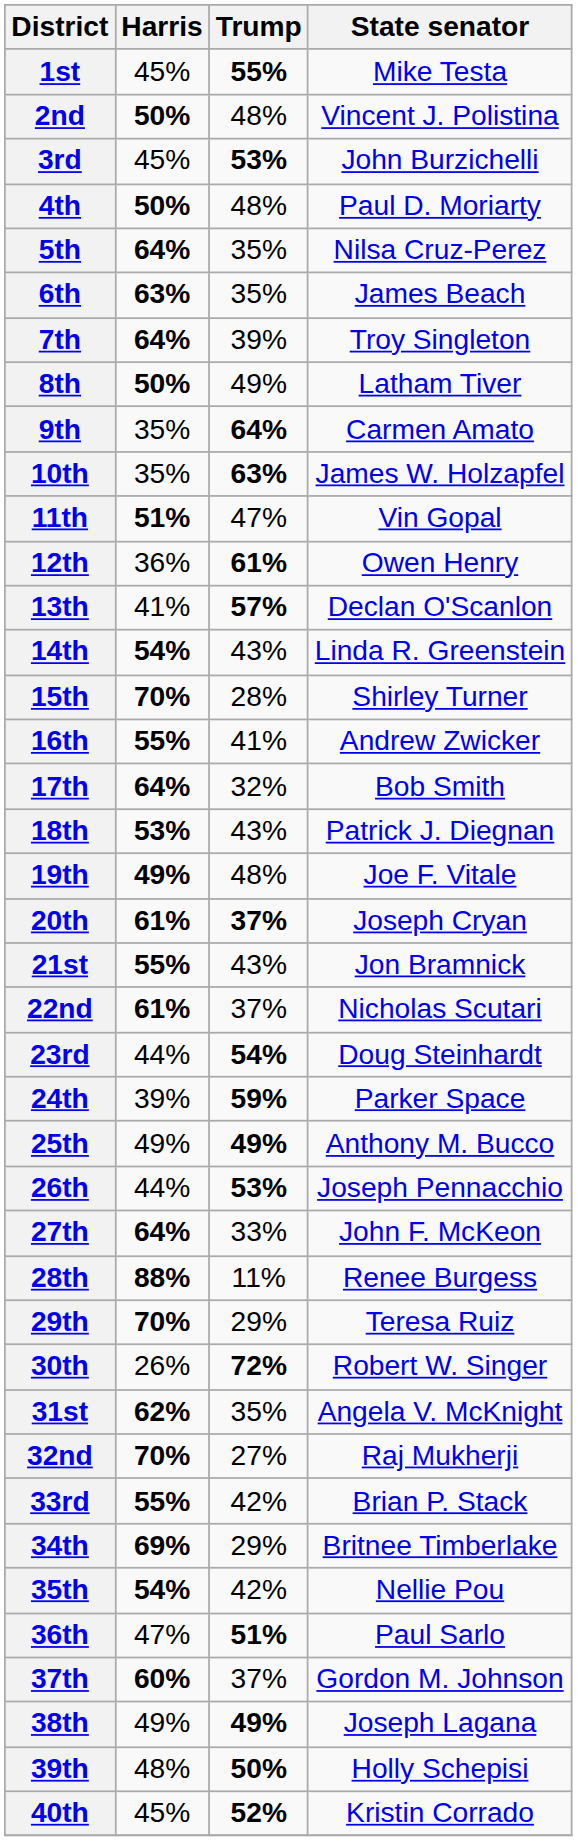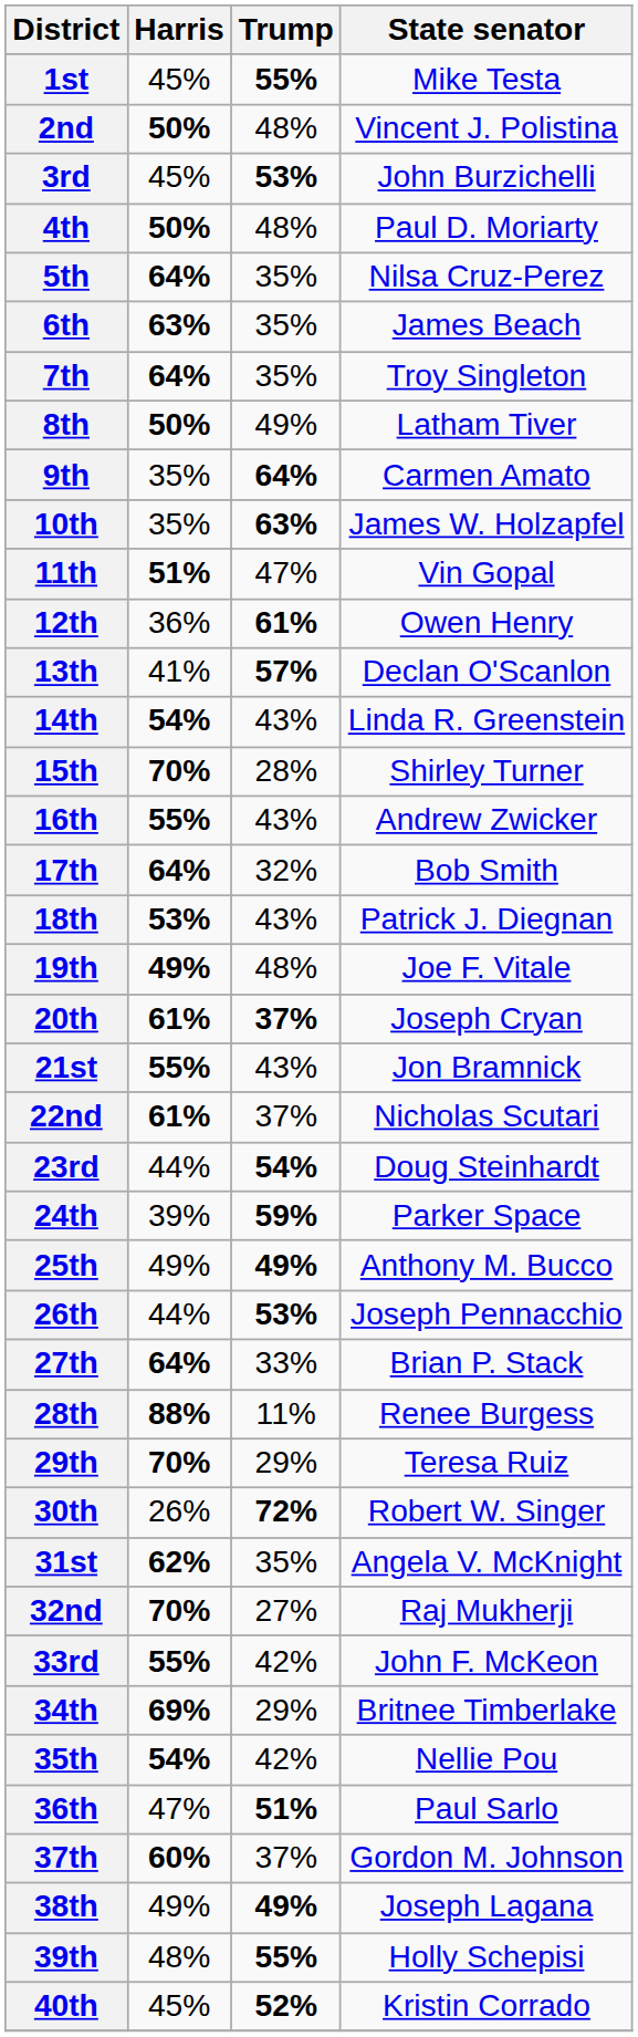7th | Trump: 39% -> 35%
16th | Trump: 41% -> 43%
27th | State senator: John F. McKeon -> Brian P. Stack
33rd | State senator: Brian P. Stack -> John F. McKeon
39th | Trump: 50% -> 55%
